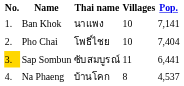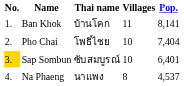Ban Khok | Thai name: นาแพง -> บ้านโคก
Ban Khok | Villages: 10 -> 11
Ban Khok | Pop.: 7,141 -> 8,141
Sap Sombun | Villages: 11 -> 10
Sap Sombun | Pop.: 6,441 -> 6,401
Na Phaeng | Thai name: บ้านโคก -> นาแพง
